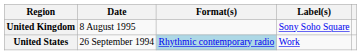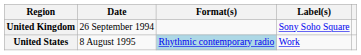United Kingdom | Date: 8 August 1995 -> 26 September 1994
United States | Date: 26 September 1994 -> 8 August 1995
